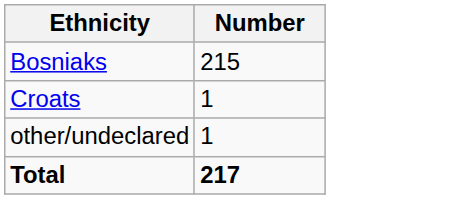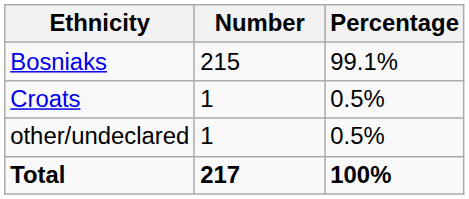+ column: Percentage | 99.1% | 0.5% | 0.5% | 100%
